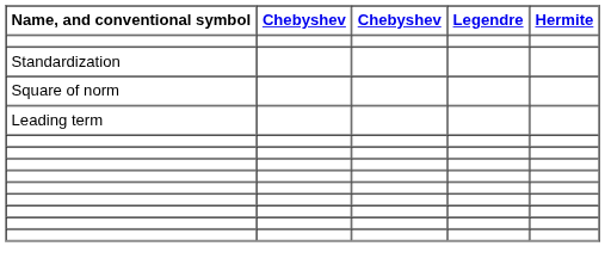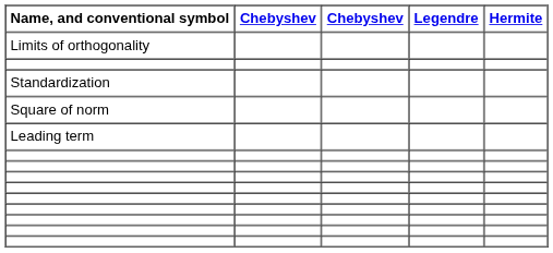+ row: Limits of orthogonality
